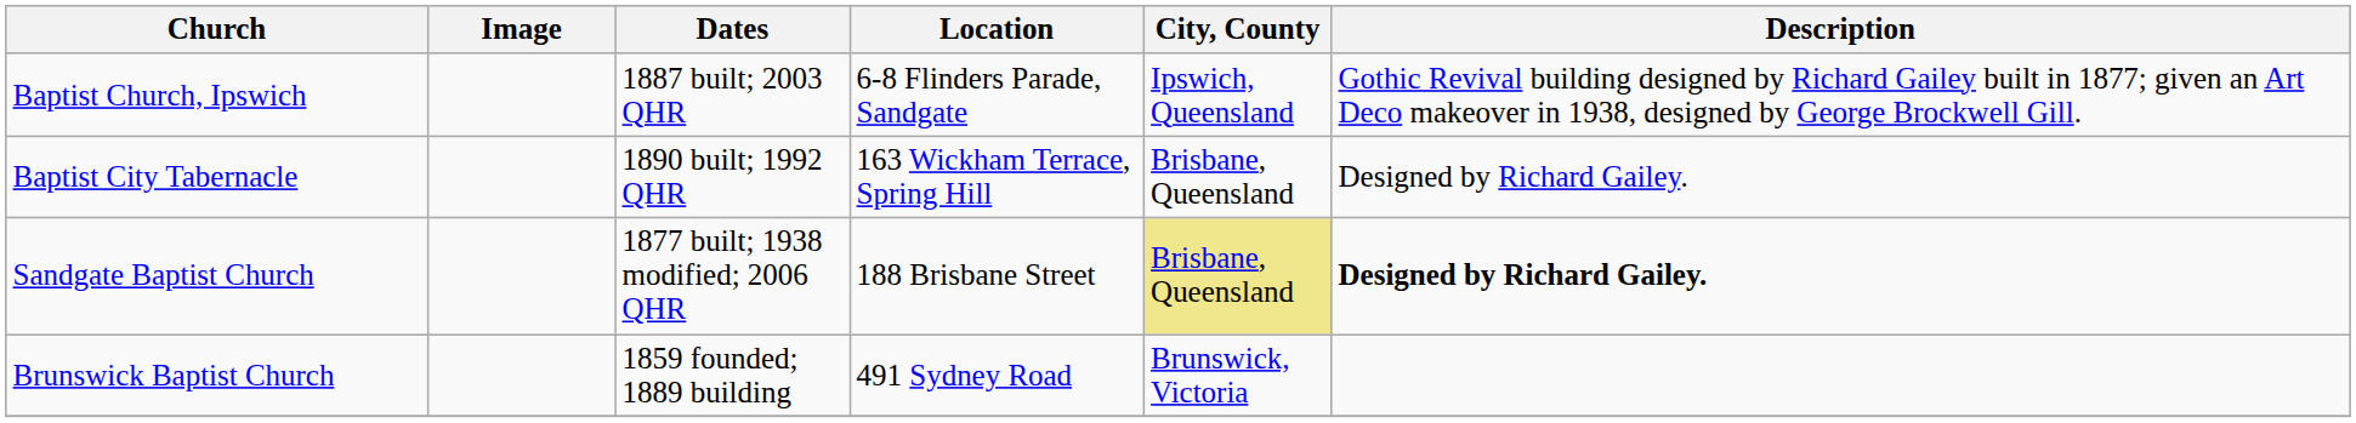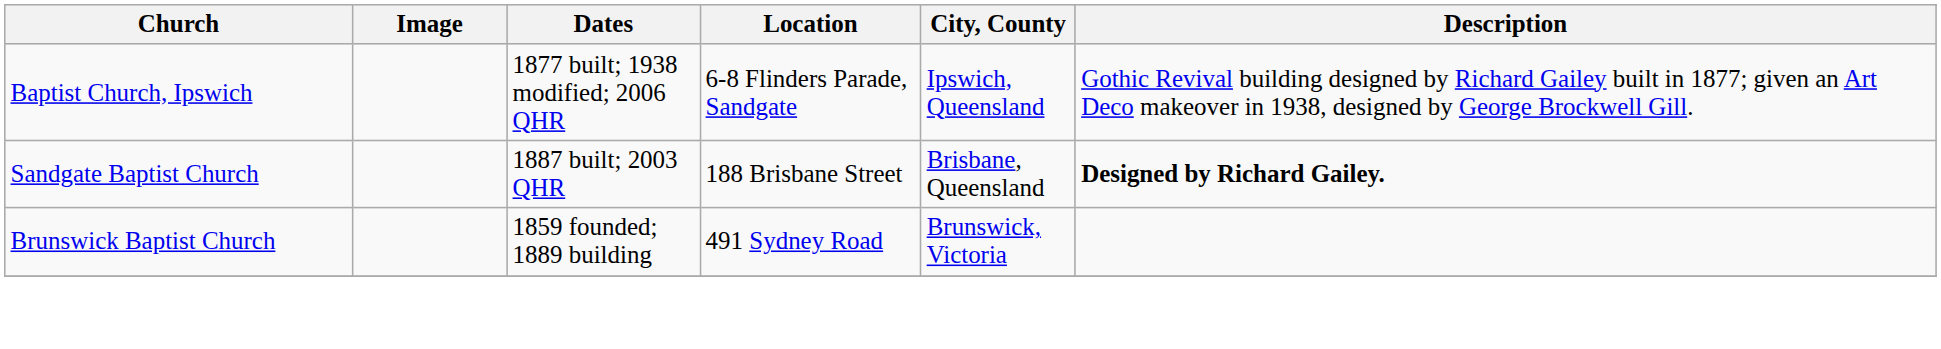Baptist Church, Ipswich | Dates: 1887 built; 2003 QHR -> 1877 built; 1938 modified; 2006 QHR
- row: Baptist City Tabernacle | 1890 built; 1992 QHR | 163 Wickham Terrace, Spring Hill | Brisbane, Queensland | Designed by Richard Gailey.
Sandgate Baptist Church | Dates: 1877 built; 1938 modified; 2006 QHR -> 1887 built; 2003 QHR
Sandgate Baptist Church | City, County: khaki background -> no background
